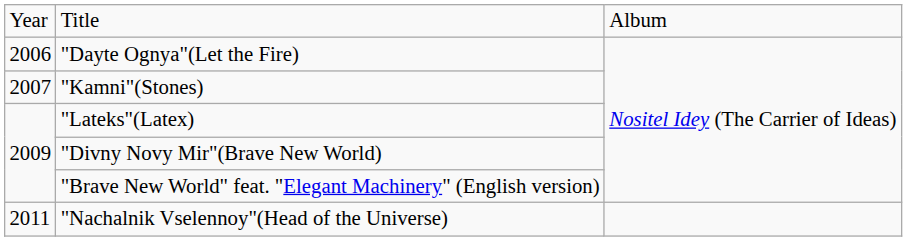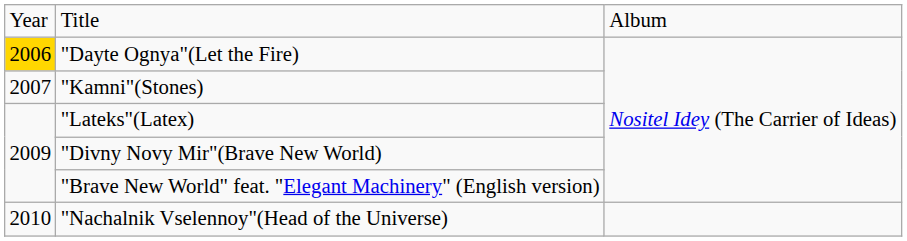"Dayte Ognya"(Let the Fire) | column 1: no background -> gold background
"Nachalnik Vselennoy"(Head of the Universe) | column 1: 2011 -> 2010
